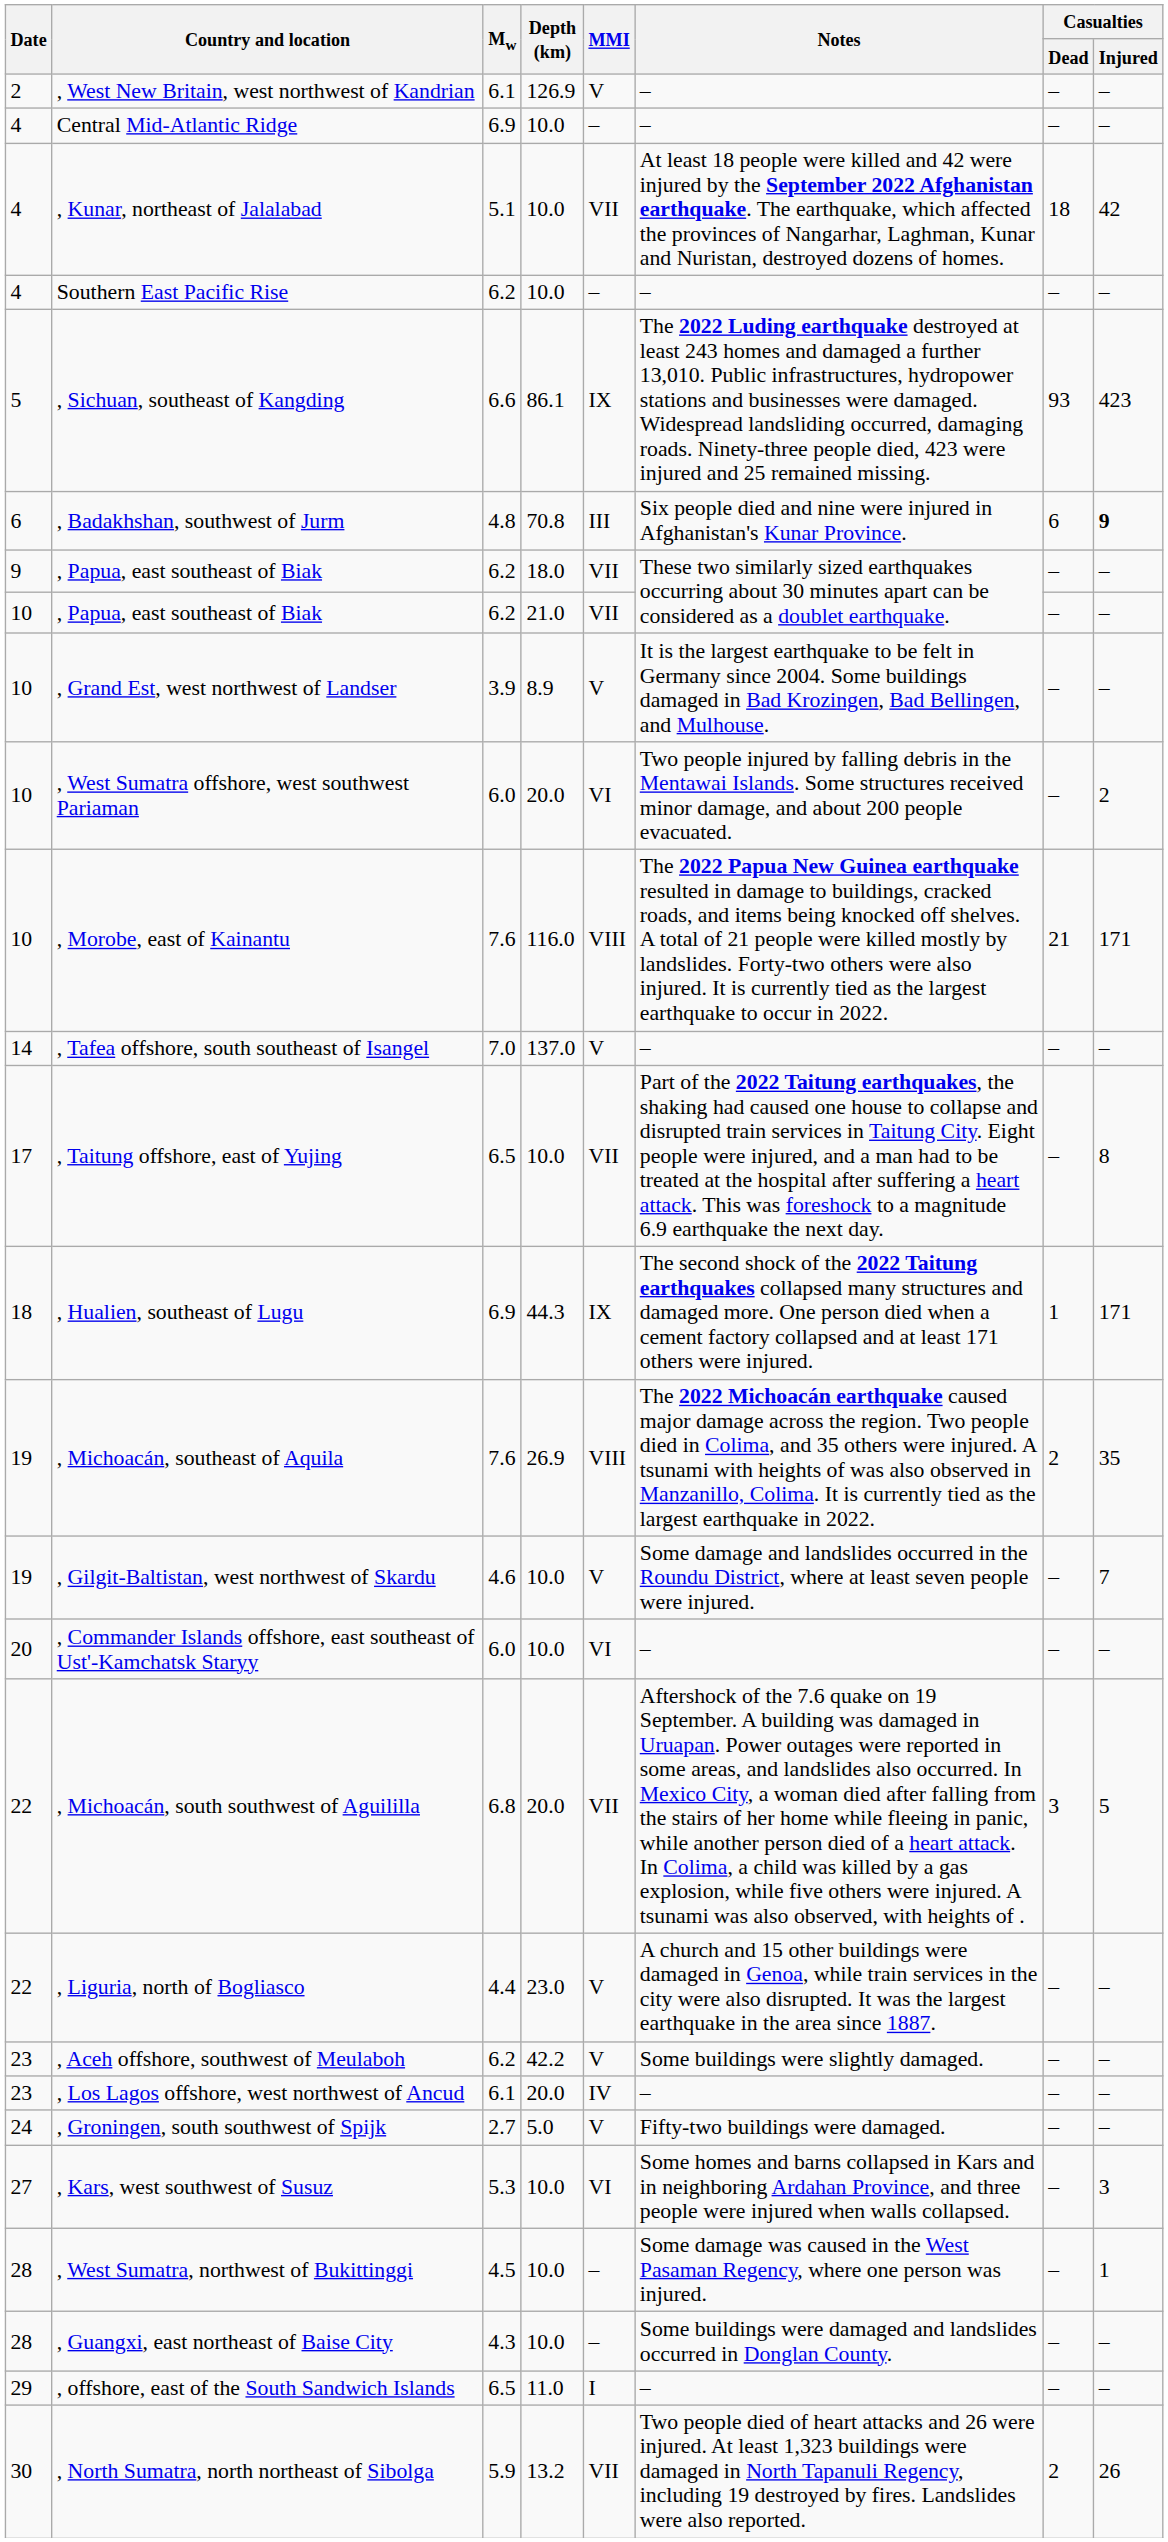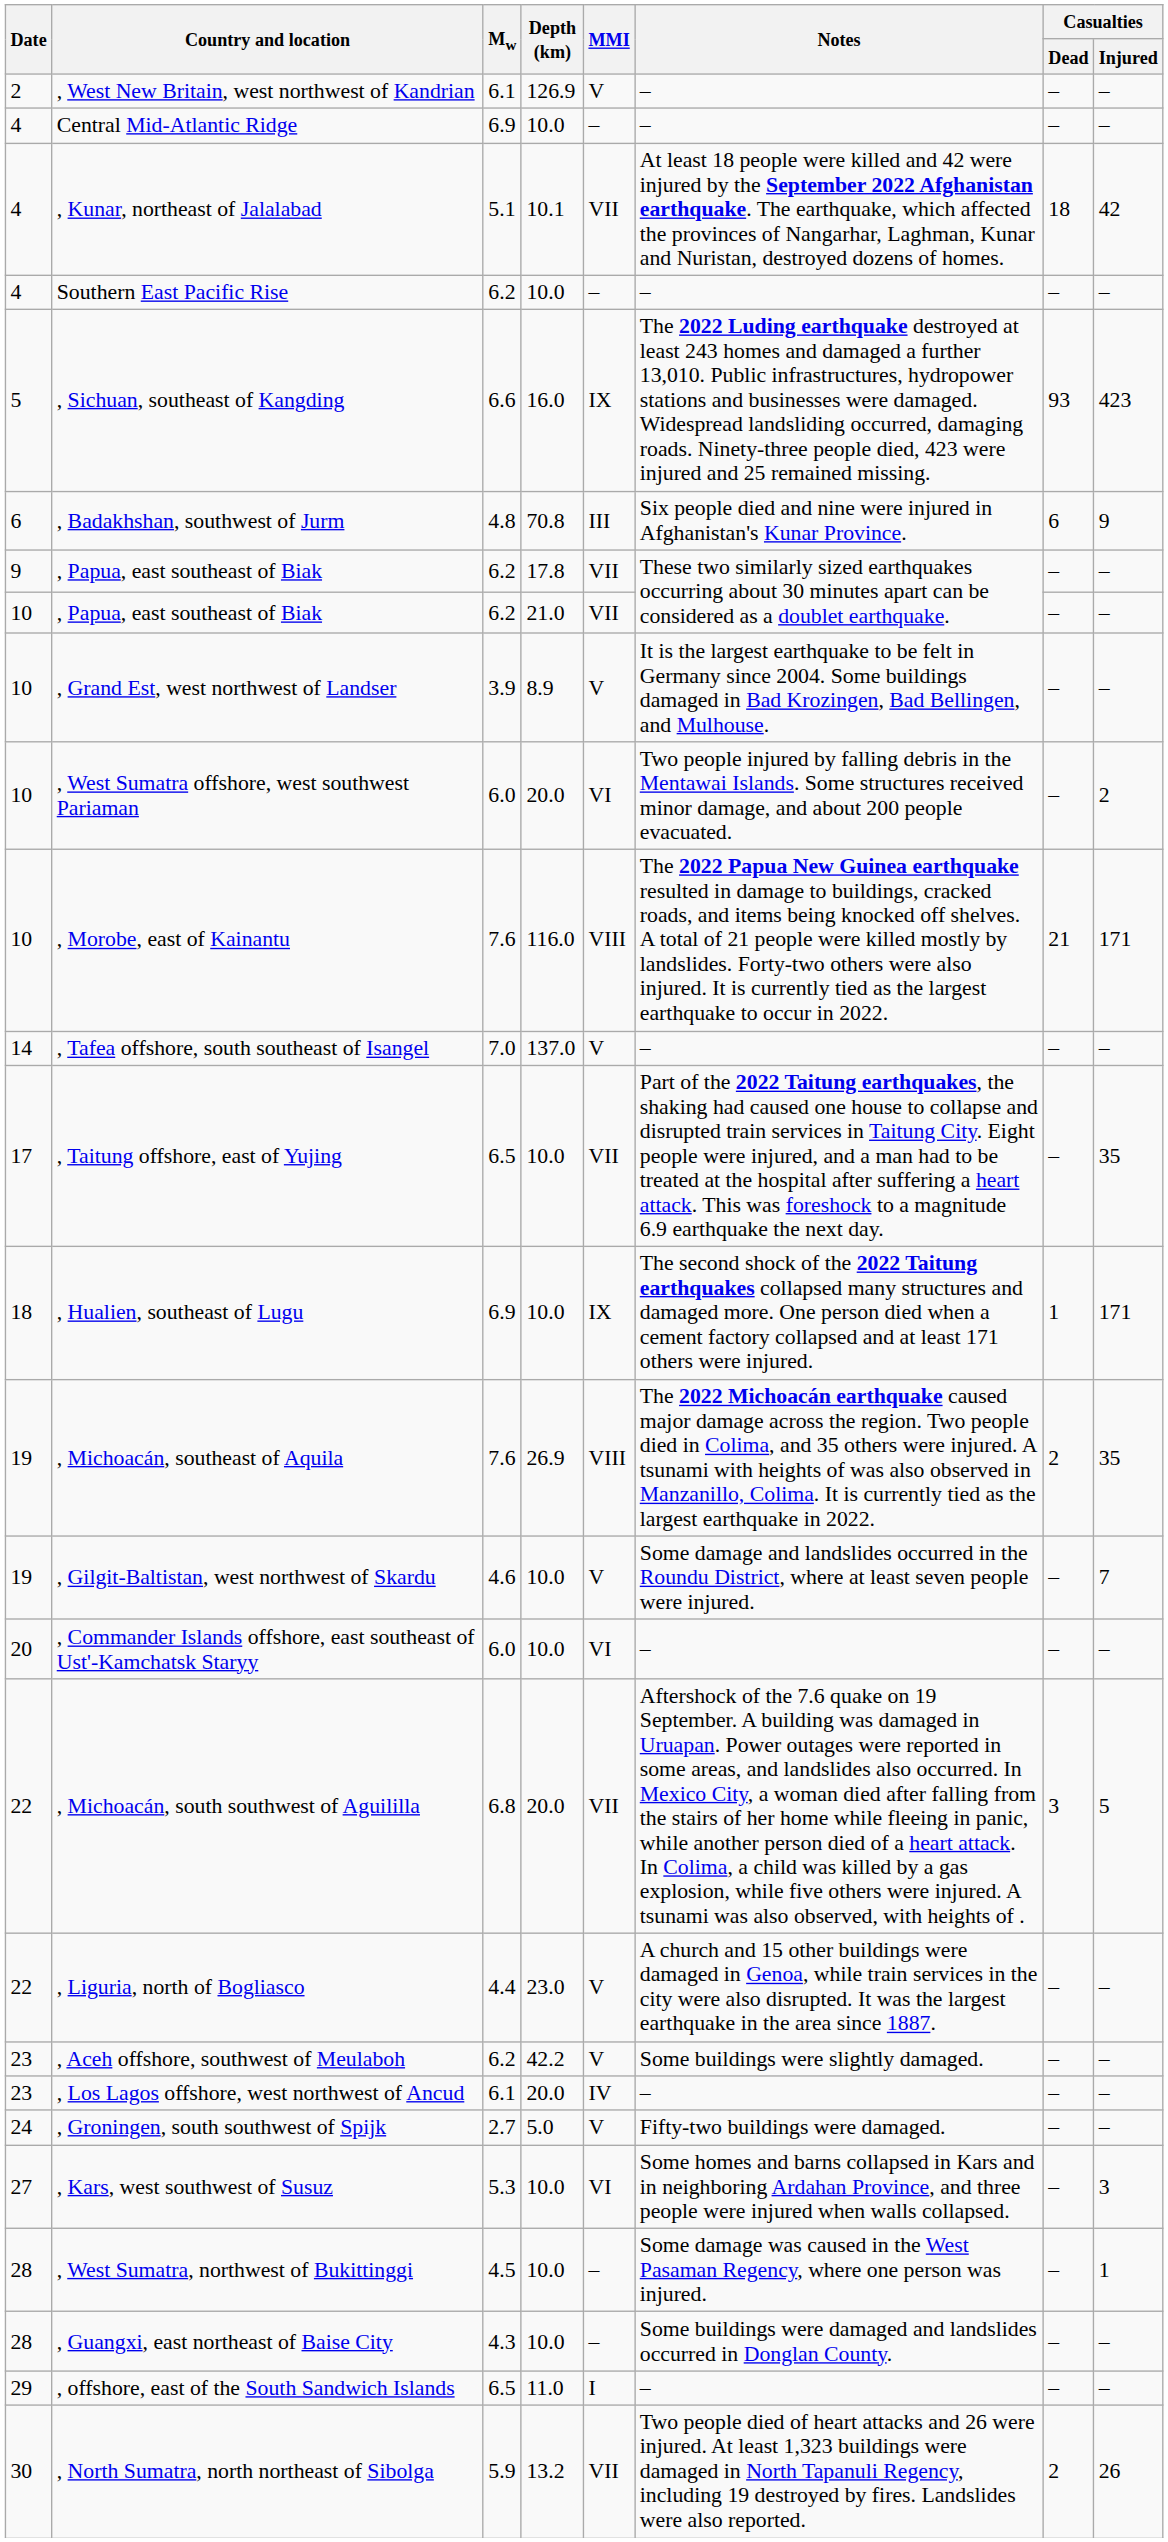, Kunar, northeast of Jalalabad | Depth (km): 10.0 -> 10.1
, Sichuan, southeast of Kangding | Depth (km): 86.1 -> 16.0
, Badakhshan, southwest of Jurm | Casualties / Injured: bold -> normal
9 / , Papua, east southeast of Biak | Depth (km): 18.0 -> 17.8
, Taitung offshore, east of Yujing | Casualties / Injured: 8 -> 35
, Hualien, southeast of Lugu | Depth (km): 44.3 -> 10.0
